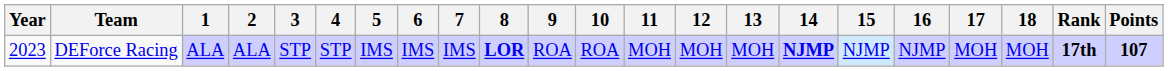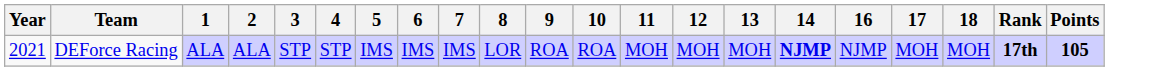- column: 15 | NJMP
DEForce Racing | Year: 2023 -> 2021
DEForce Racing | 8: bold -> normal
DEForce Racing | Points: 107 -> 105
